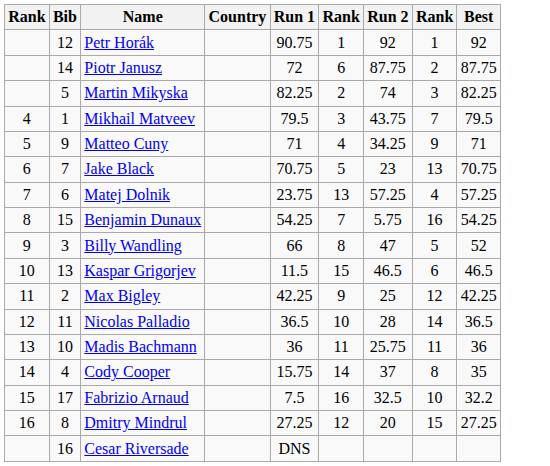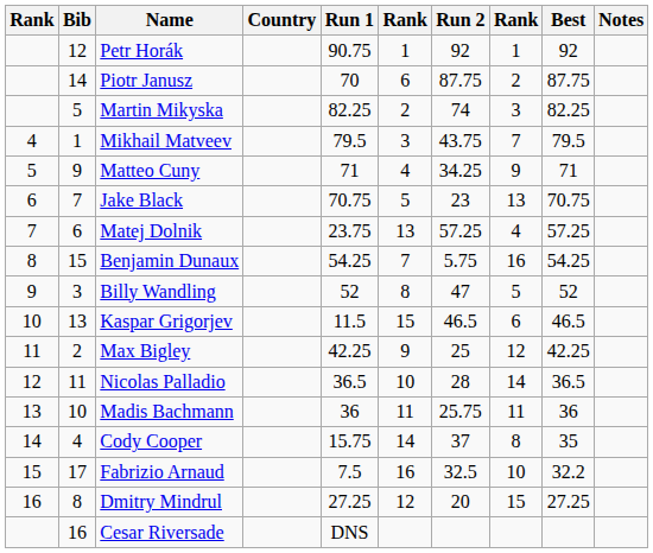+ column: Notes
Piotr Janusz | Run 1: 72 -> 70
Billy Wandling | Run 1: 66 -> 52
